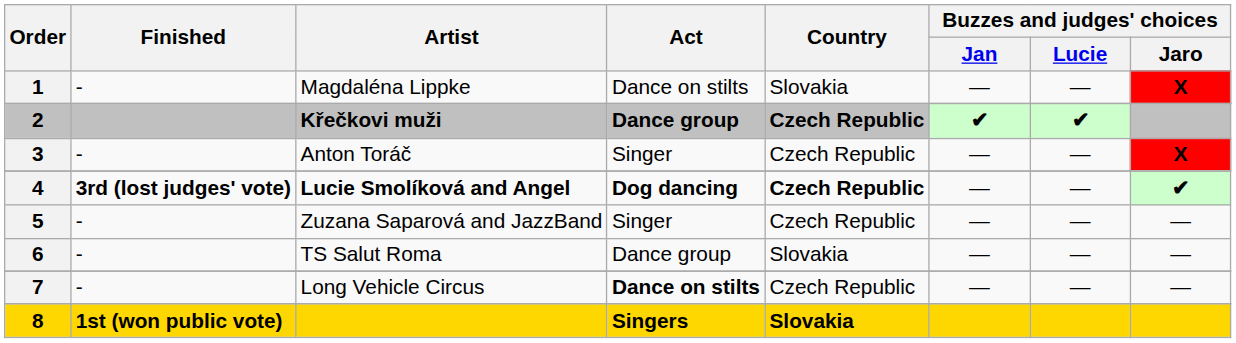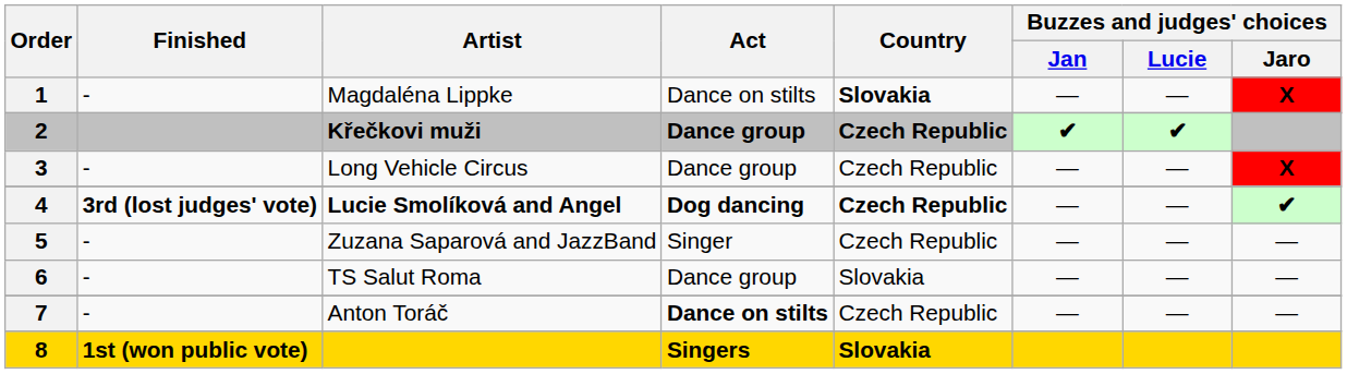1 | Country: normal -> bold
3 | Artist: Anton Toráč -> Long Vehicle Circus
3 | Act: Singer -> Dance group
7 | Artist: Long Vehicle Circus -> Anton Toráč
